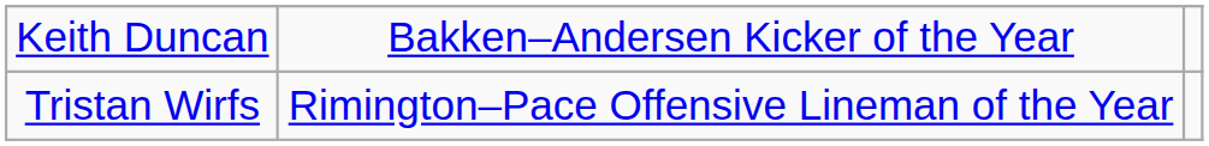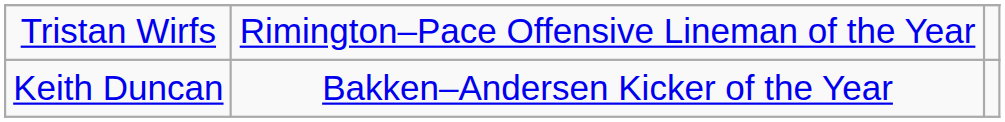rows swapped: Keith Duncan <-> Tristan Wirfs
